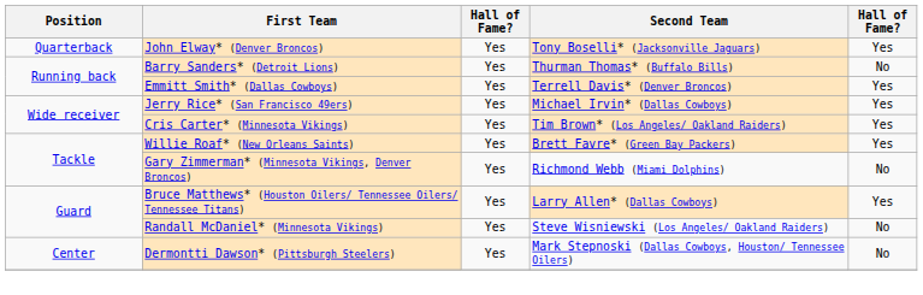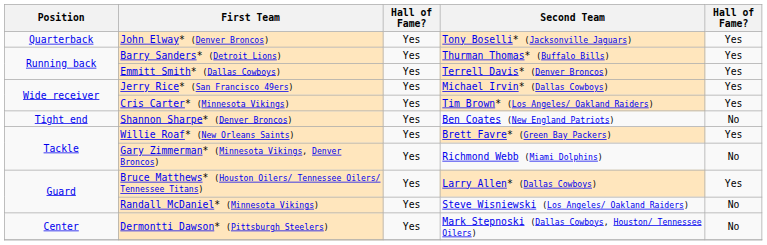Barry Sanders* (Detroit Lions) | column 5: No -> Yes
+ row: Tight end | Shannon Sharpe* (Denver Broncos) | Yes | Ben Coates (New England Patriots) | No
